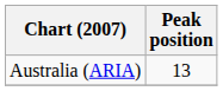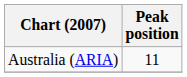Australia (ARIA) | Peak position: 13 -> 11
